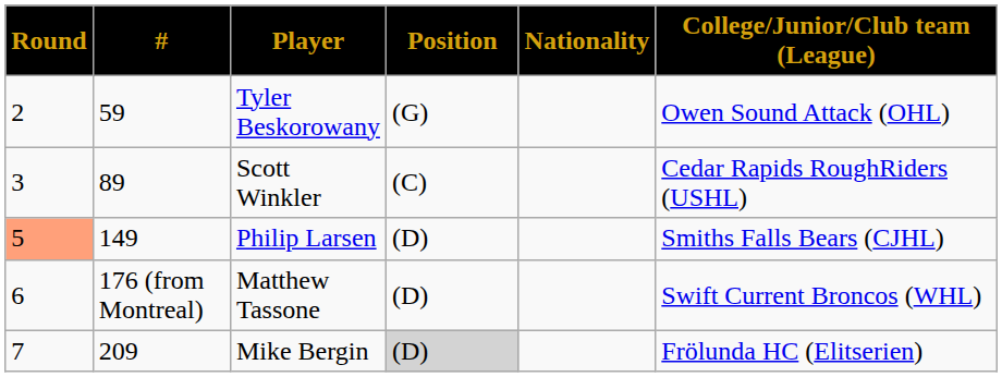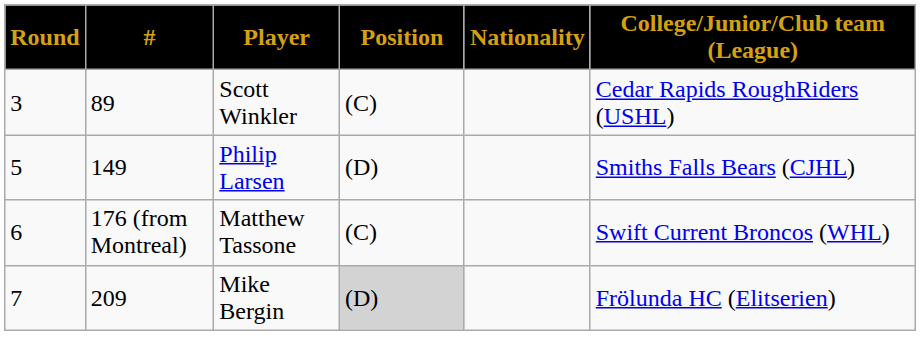- row: 2 | 59 | Tyler Beskorowany | (G) | Owen Sound Attack (OHL)
Philip Larsen | Round: lightsalmon background -> no background
Matthew Tassone | Position: (D) -> (C)
